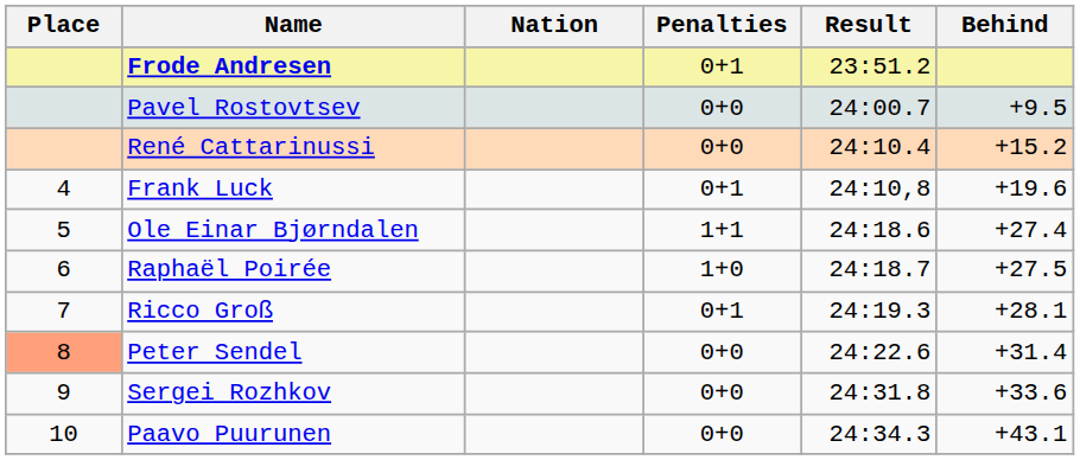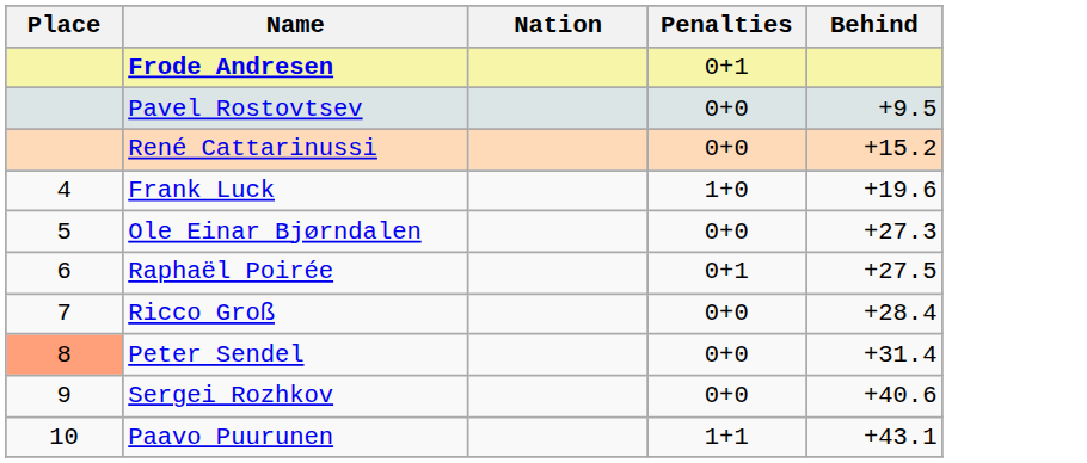- column: Result | 23:51.2 | 24:00.7 | 24:10.4 | 24:10,8 | 24:18.6 | 24:18.7 | 24:19.3 | 24:22.6 | 24:31.8 | 24:34.3
Frank Luck | Penalties: 0+1 -> 1+0
Ole Einar Bjørndalen | Penalties: 1+1 -> 0+0
Ole Einar Bjørndalen | Behind: +27.4 -> +27.3
Raphaël Poirée | Penalties: 1+0 -> 0+1
Ricco Groß | Penalties: 0+1 -> 0+0
Ricco Groß | Behind: +28.1 -> +28.4
Sergei Rozhkov | Behind: +33.6 -> +40.6
Paavo Puurunen | Penalties: 0+0 -> 1+1
